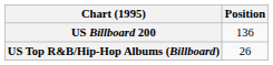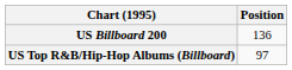US Top R&B/Hip-Hop Albums (Billboard) | Position: 26 -> 97
